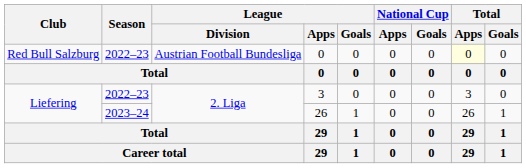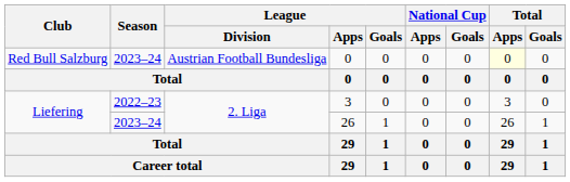Red Bull Salzburg / 0 | Season: 2022–23 -> 2023–24
